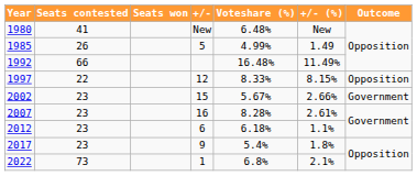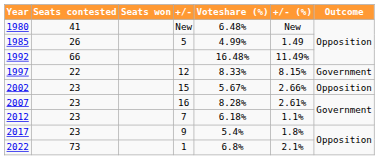1997 | Outcome: Opposition -> Government
2002 | Outcome: Government -> Opposition
2012 | +/-: 6 -> 7
